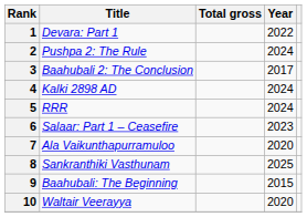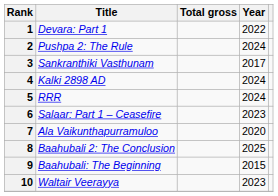3 | Title: Baahubali 2: The Conclusion -> Sankranthiki Vasthunam
8 | Title: Sankranthiki Vasthunam -> Baahubali 2: The Conclusion
10 | Year: 2020 -> 2023
